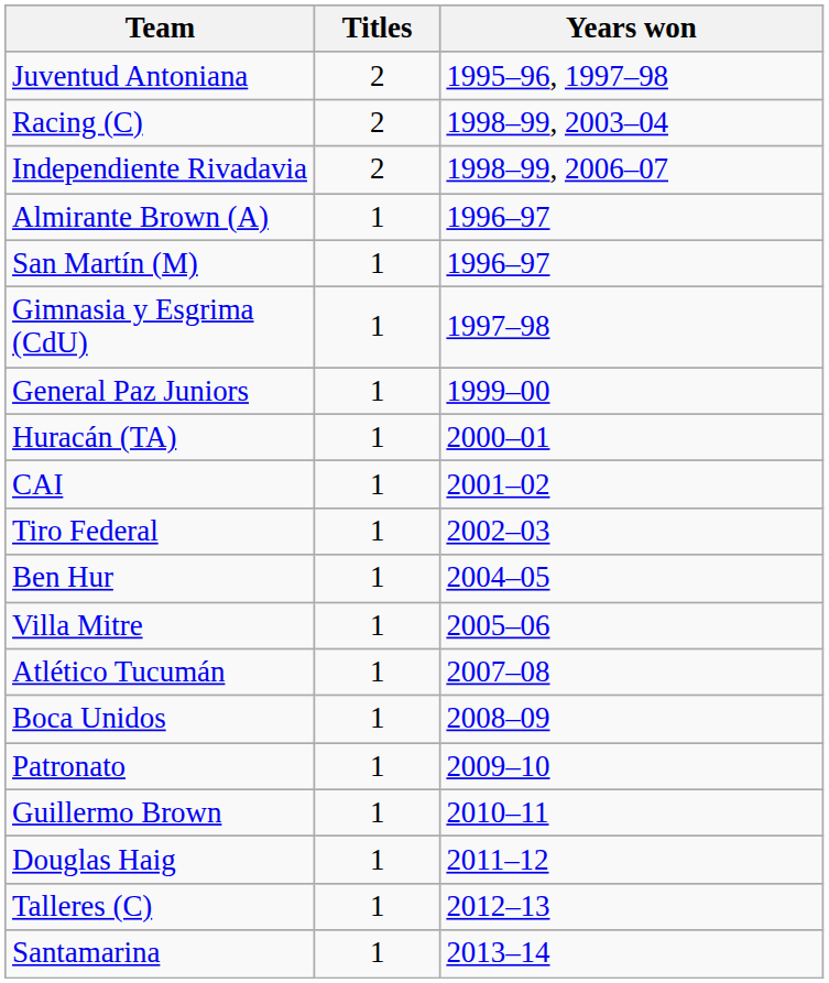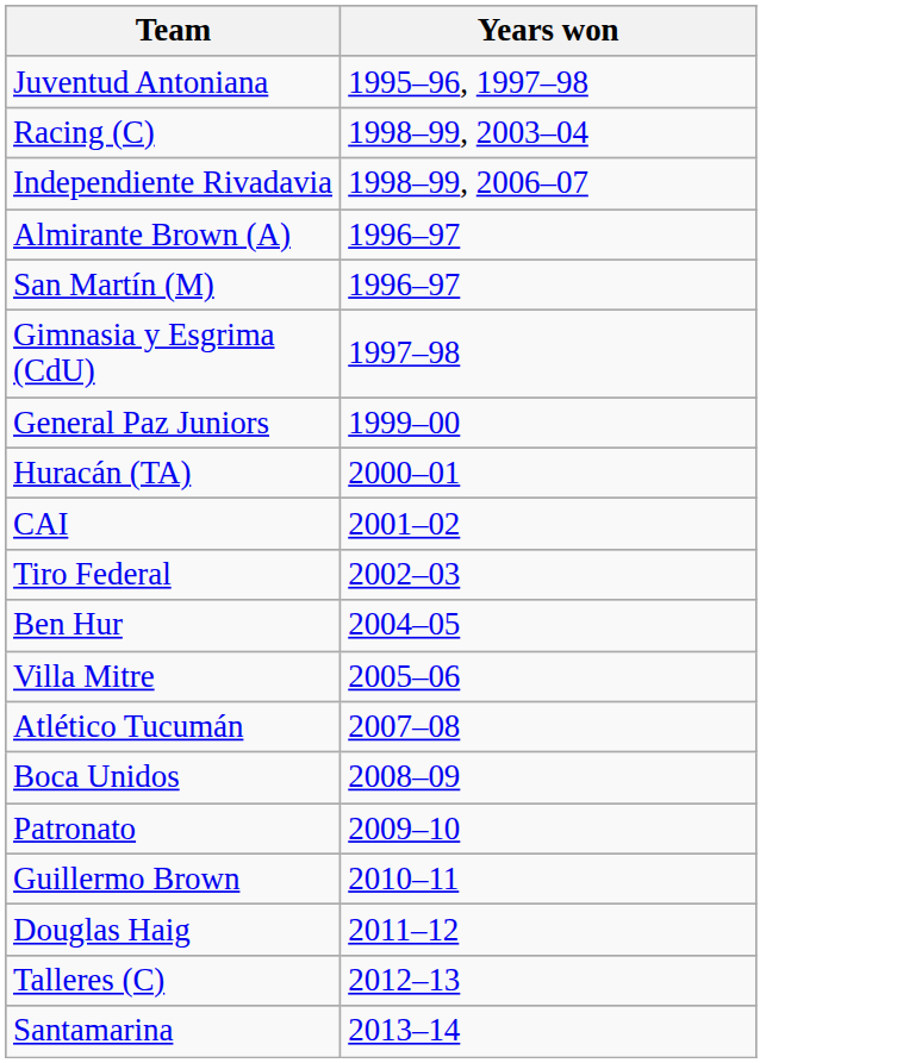- column: Titles | 2 | 2 | 2 | 1 | 1 | 1 | 1 | 1 | 1 | 1 | 1 | 1 | 1 | 1 | 1 | 1 | 1 | 1 | 1
